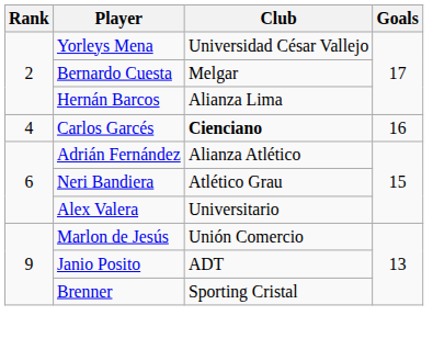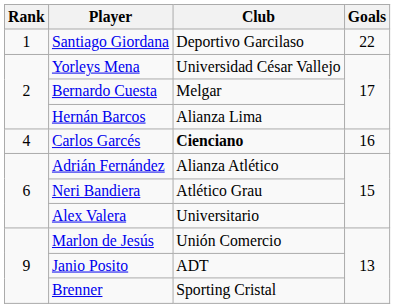+ row: 1 | Santiago Giordana | Deportivo Garcilaso | 22
